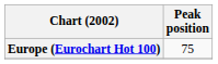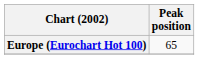Europe (Eurochart Hot 100) | Peak position: 75 -> 65
